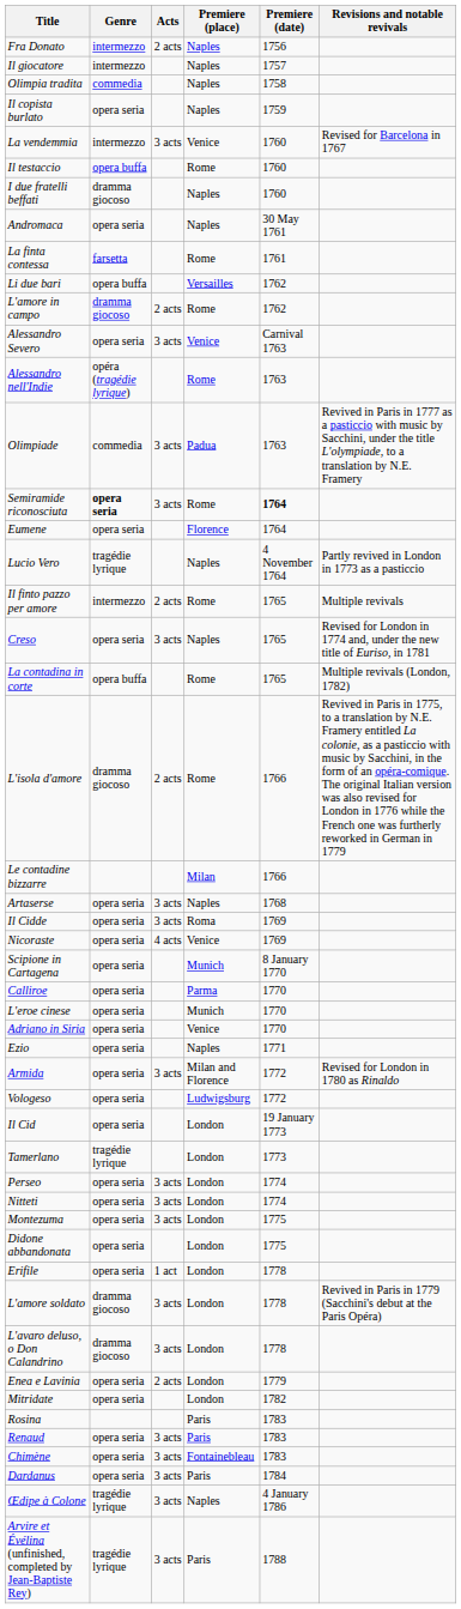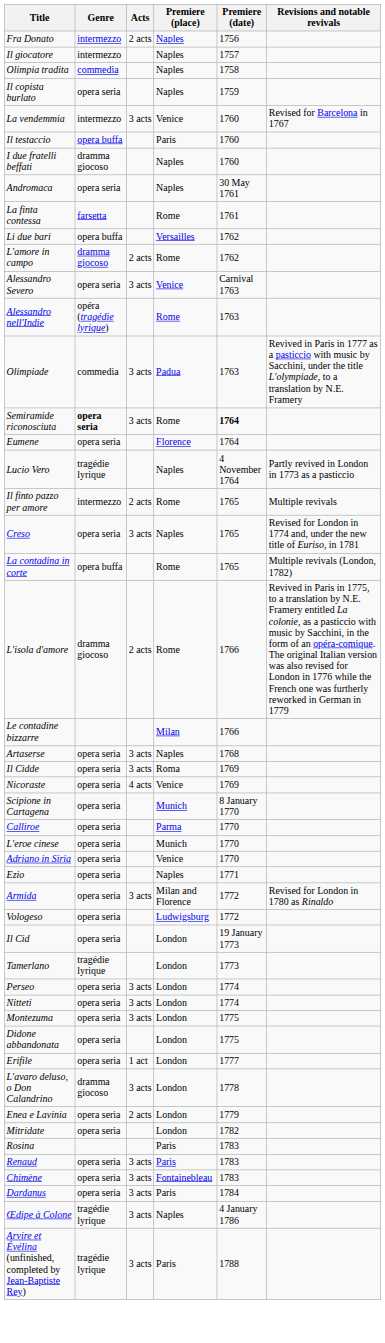Il testaccio | Premiere (place): Rome -> Paris
Erifile | Premiere (date): 1778 -> 1777
- row: L'amore soldato | dramma giocoso | 3 acts | London | 1778 | Revived in Paris in 1779 (Sacchini's debut at the Paris Opéra)
